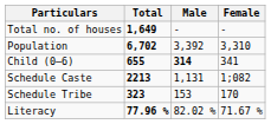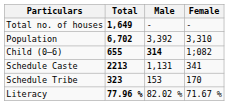Child (0–6) | Female: 341 -> 1;082
Schedule Caste | Female: 1;082 -> 341
